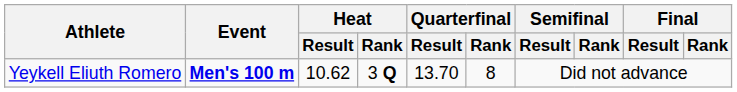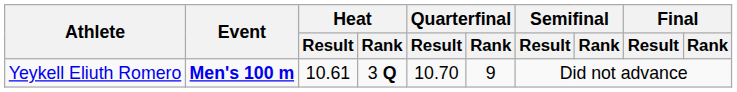Yeykell Eliuth Romero | Heat / Result: 10.62 -> 10.61
Yeykell Eliuth Romero | Quarterfinal / Result: 13.70 -> 10.70
Yeykell Eliuth Romero | Quarterfinal / Rank: 8 -> 9
